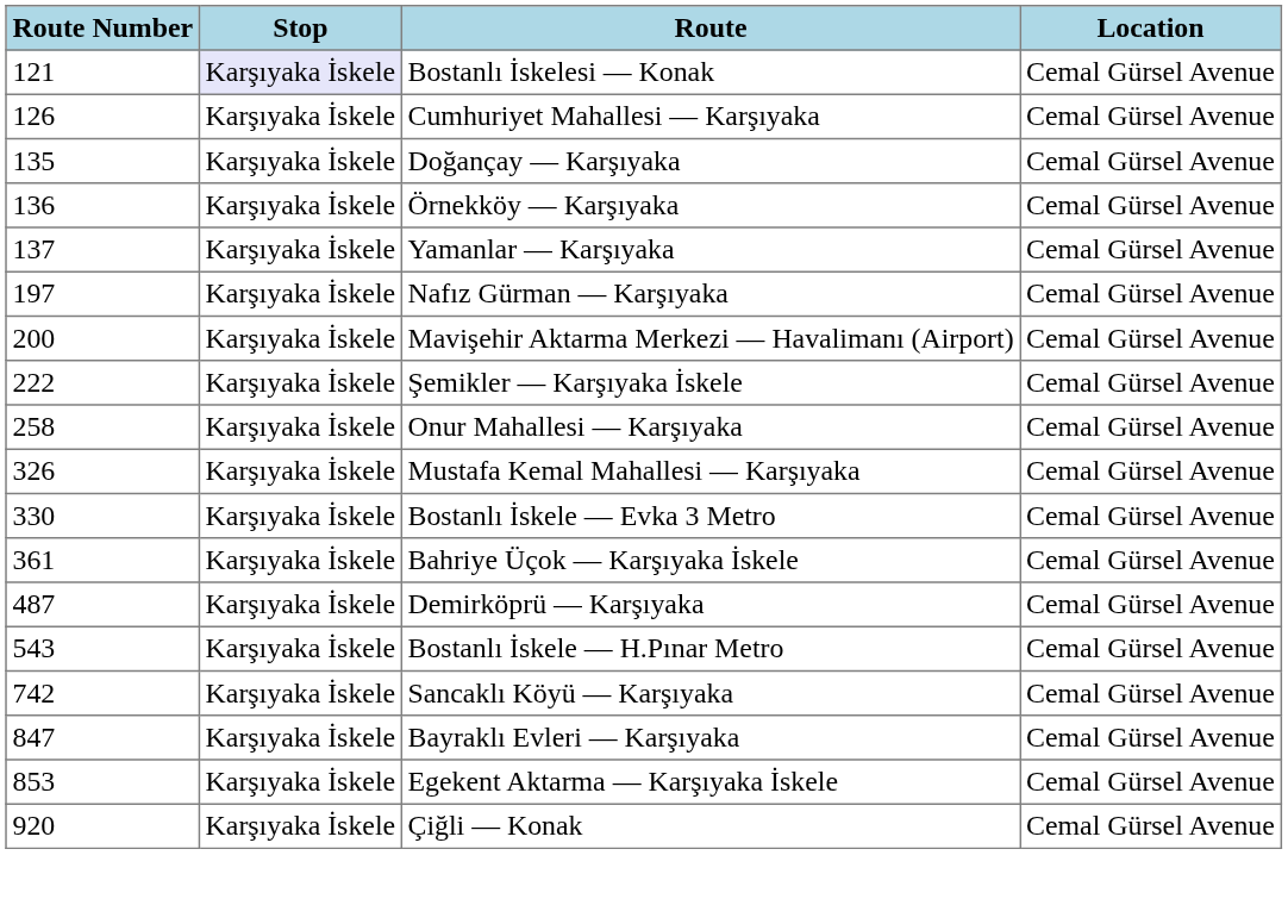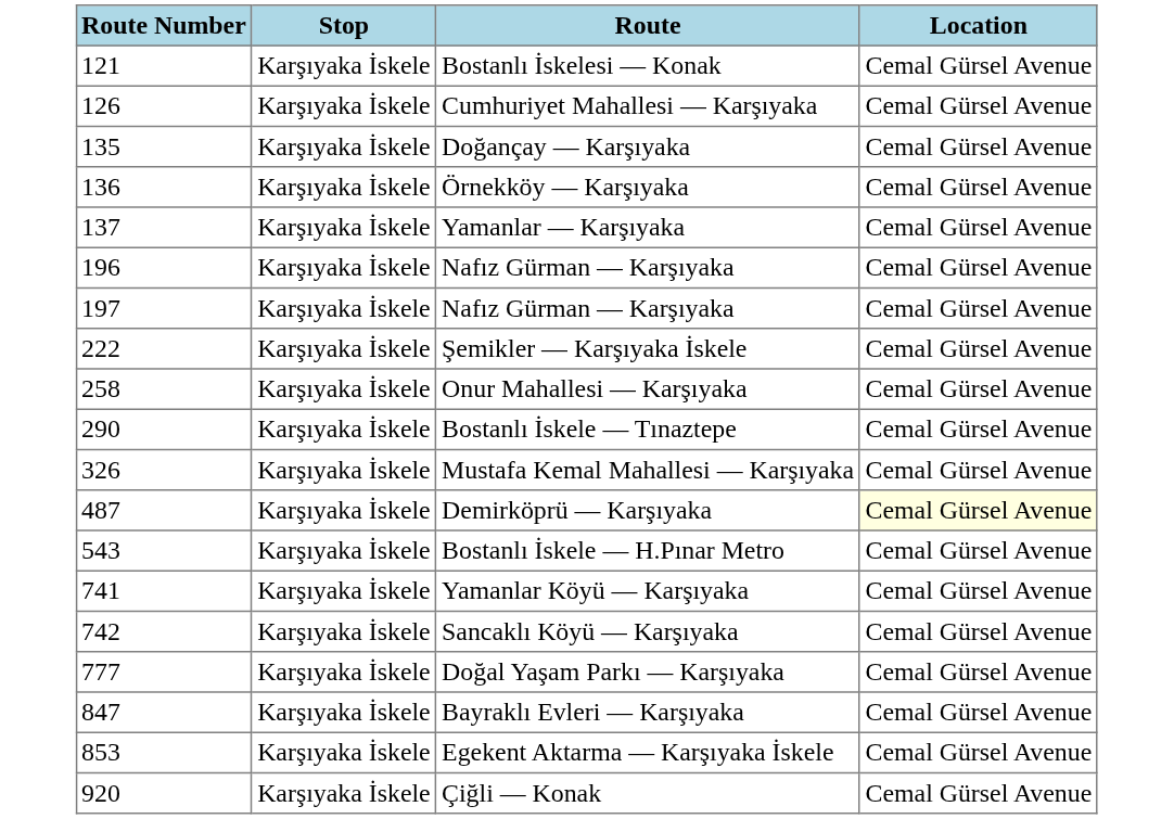Bostanlı İskelesi — Konak | Stop: lavender background -> no background
+ row: 196 | Karşıyaka İskele | Nafız Gürman — Karşıyaka | Cemal Gürsel Avenue
- row: 200 | Karşıyaka İskele | Mavişehir Aktarma Merkezi — Havalimanı (Airport) | Cemal Gürsel Avenue
+ row: 290 | Karşıyaka İskele | Bostanlı İskele — Tınaztepe | Cemal Gürsel Avenue
- row: 330 | Karşıyaka İskele | Bostanlı İskele — Evka 3 Metro | Cemal Gürsel Avenue
- row: 361 | Karşıyaka İskele | Bahriye Üçok — Karşıyaka İskele | Cemal Gürsel Avenue
Demirköprü — Karşıyaka | Location: no background -> lightyellow background
+ row: 741 | Karşıyaka İskele | Yamanlar Köyü — Karşıyaka | Cemal Gürsel Avenue
+ row: 777 | Karşıyaka İskele | Doğal Yaşam Parkı — Karşıyaka | Cemal Gürsel Avenue
